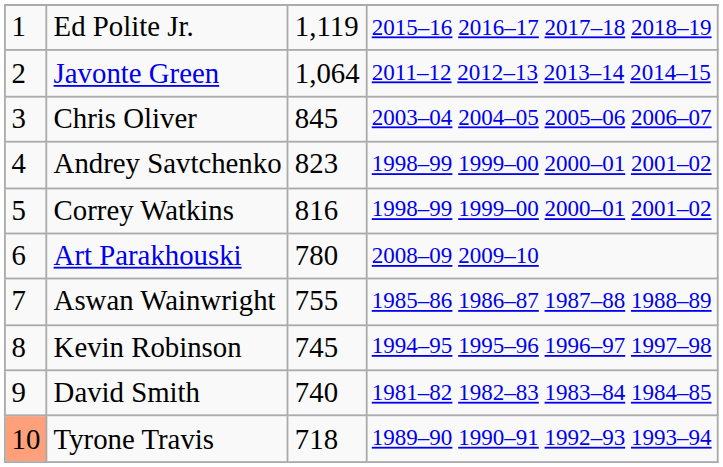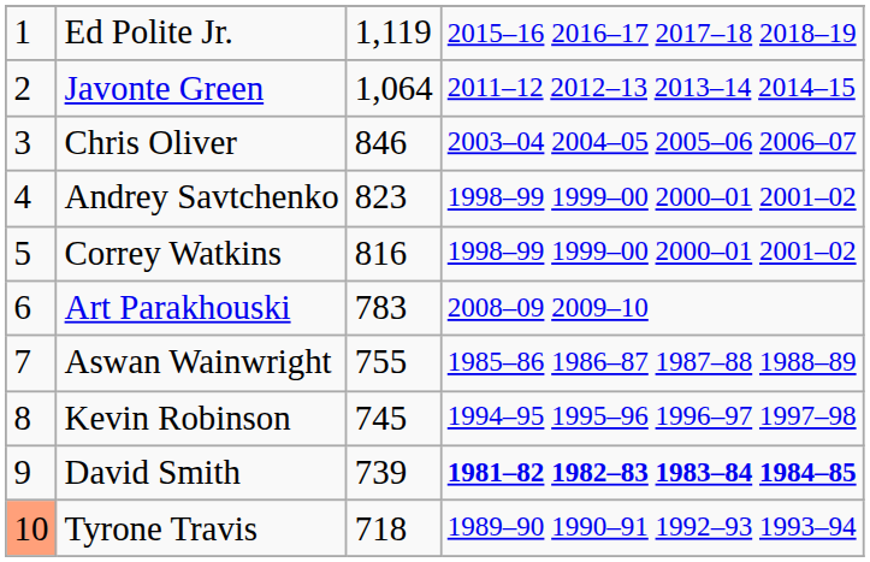Chris Oliver | column 3: 845 -> 846
Art Parakhouski | column 3: 780 -> 783
David Smith | column 3: 740 -> 739
David Smith | column 4: normal -> bold
